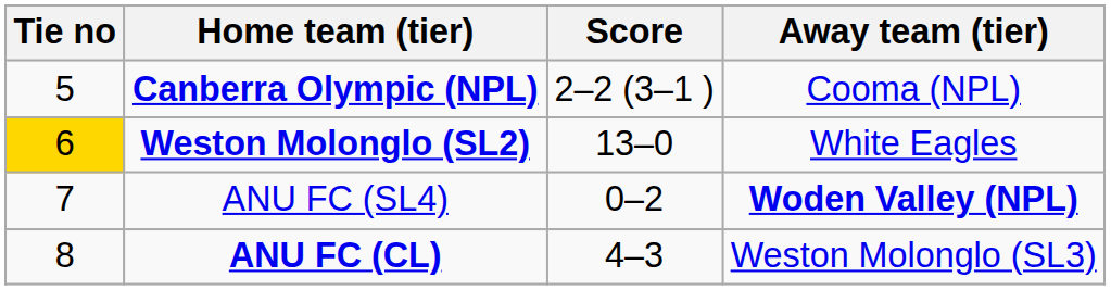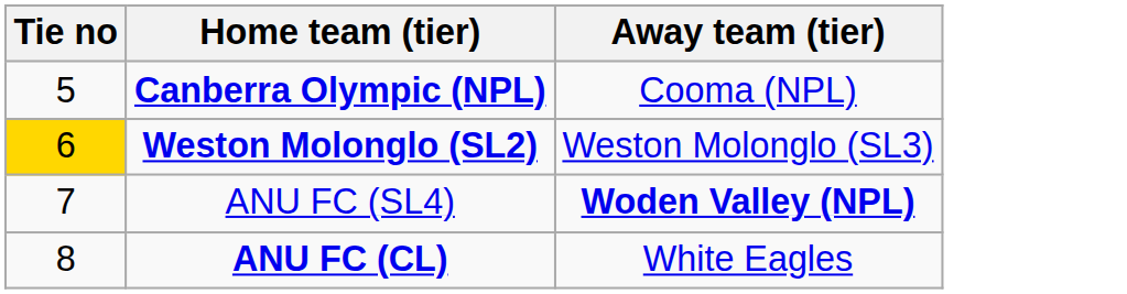- column: Score | 2–2 (3–1 ) | 13–0 | 0–2 | 4–3
Weston Molonglo (SL2) | Away team (tier): White Eagles -> Weston Molonglo (SL3)
ANU FC (CL) | Away team (tier): Weston Molonglo (SL3) -> White Eagles
